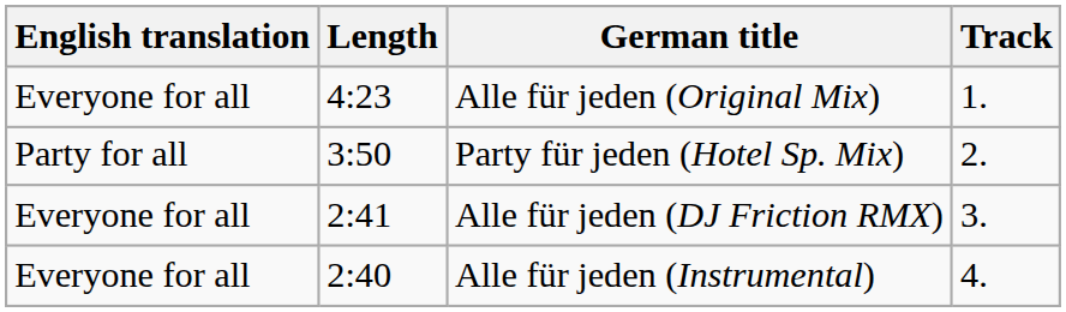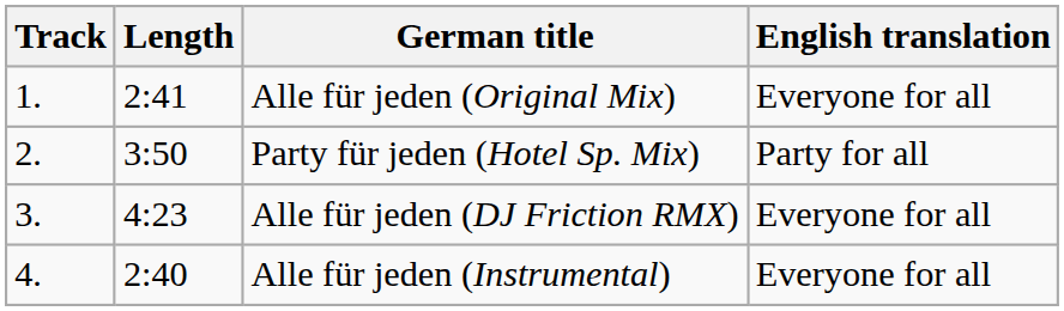columns swapped: Track <-> English translation
Alle für jeden (Original Mix) | Length: 4:23 -> 2:41
Alle für jeden (DJ Friction RMX) | Length: 2:41 -> 4:23
